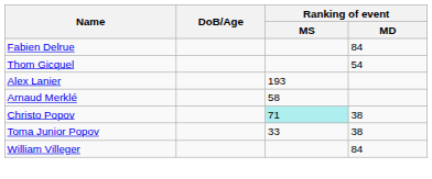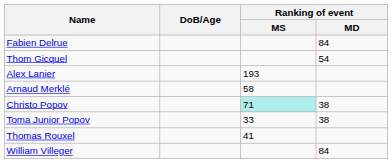+ row: Thomas Rouxel | 41
